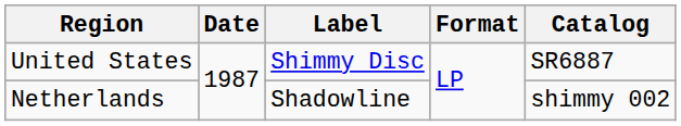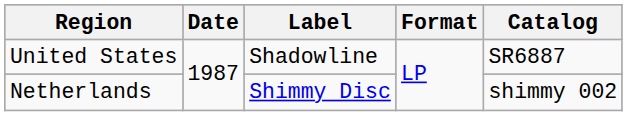United States | Label: Shimmy Disc -> Shadowline
Netherlands | Label: Shadowline -> Shimmy Disc
